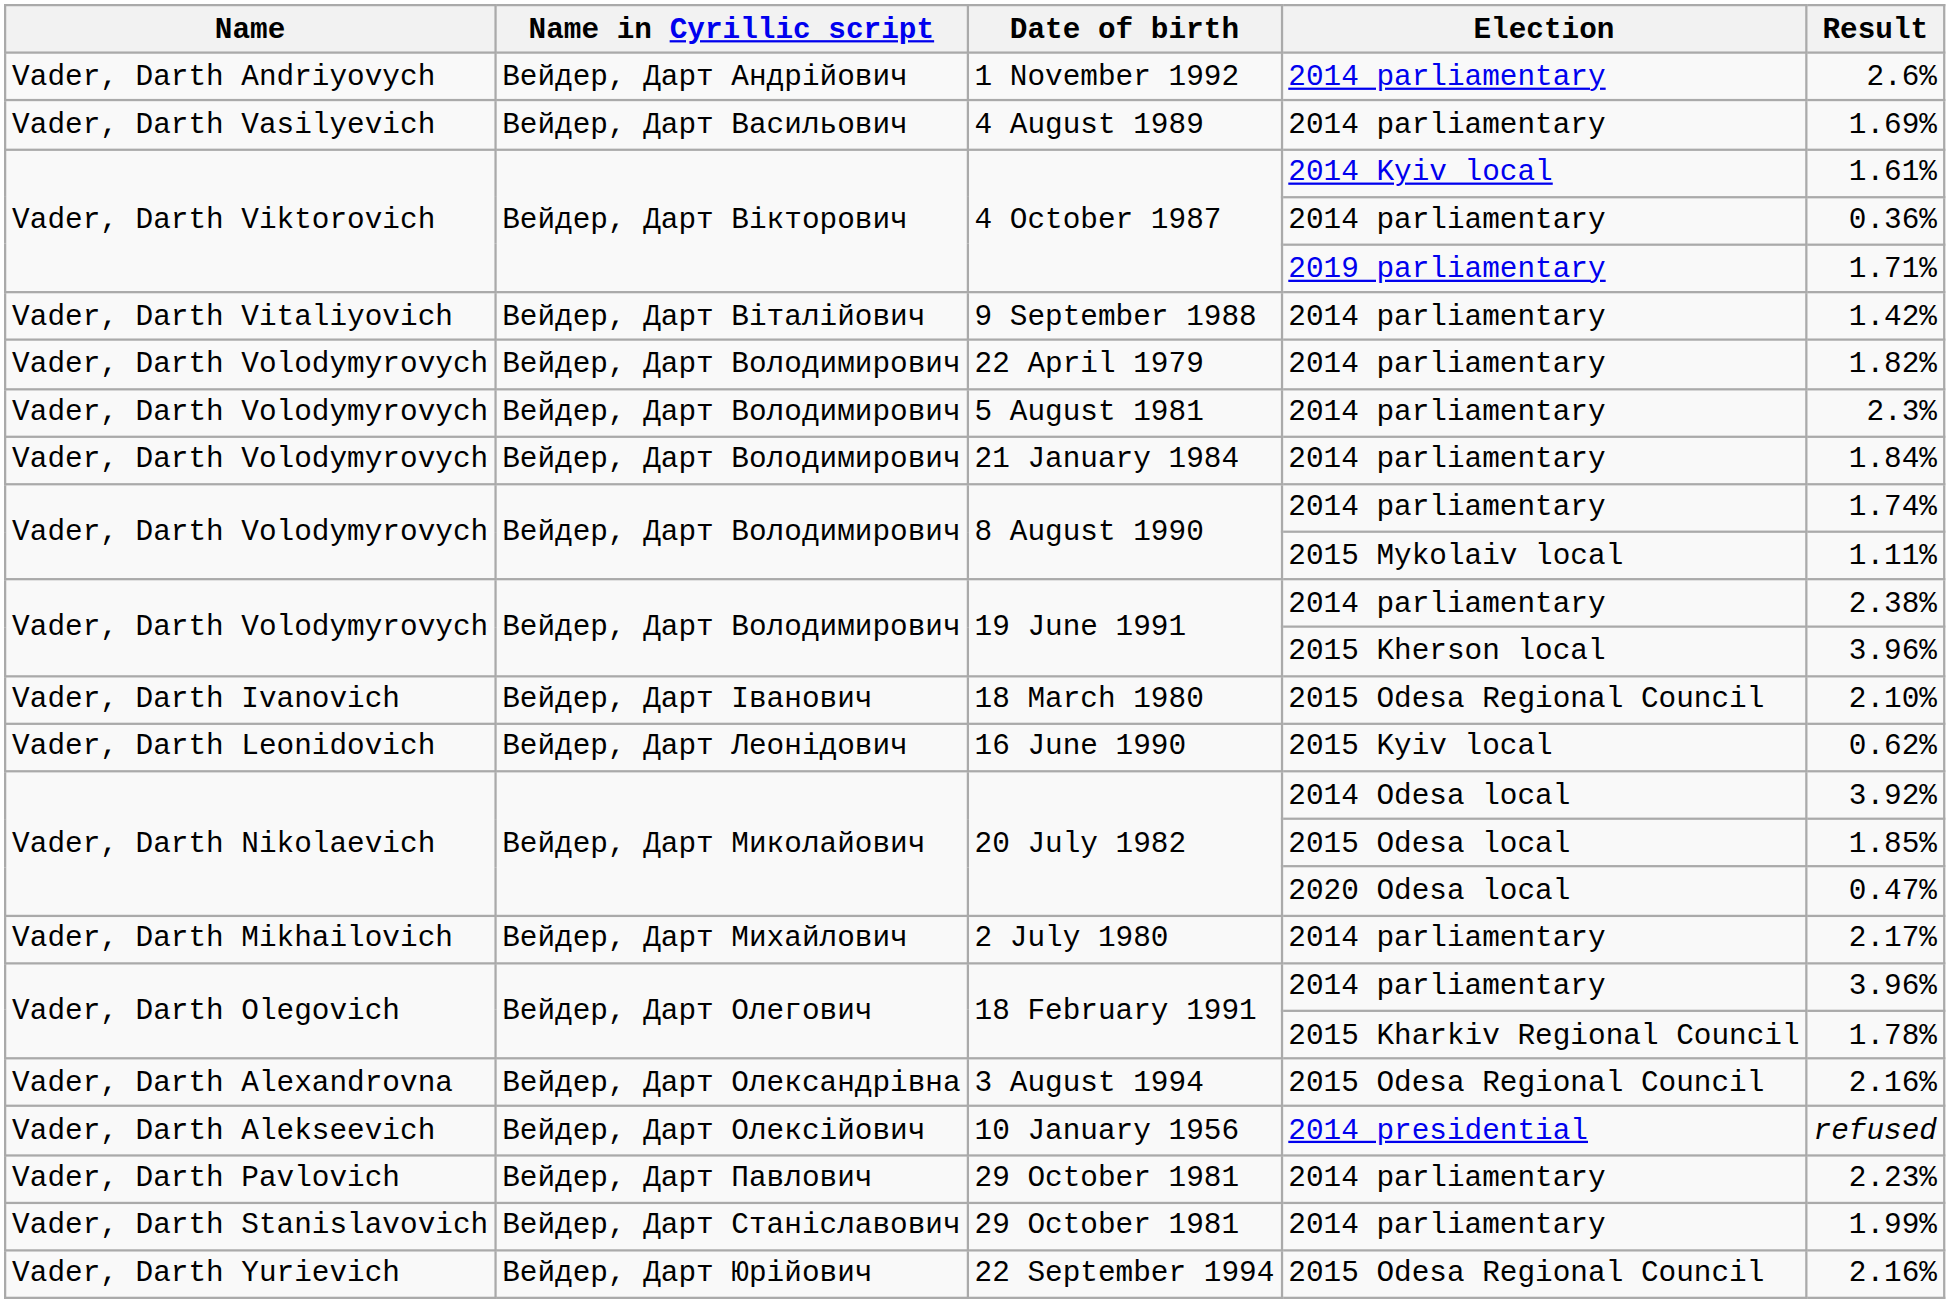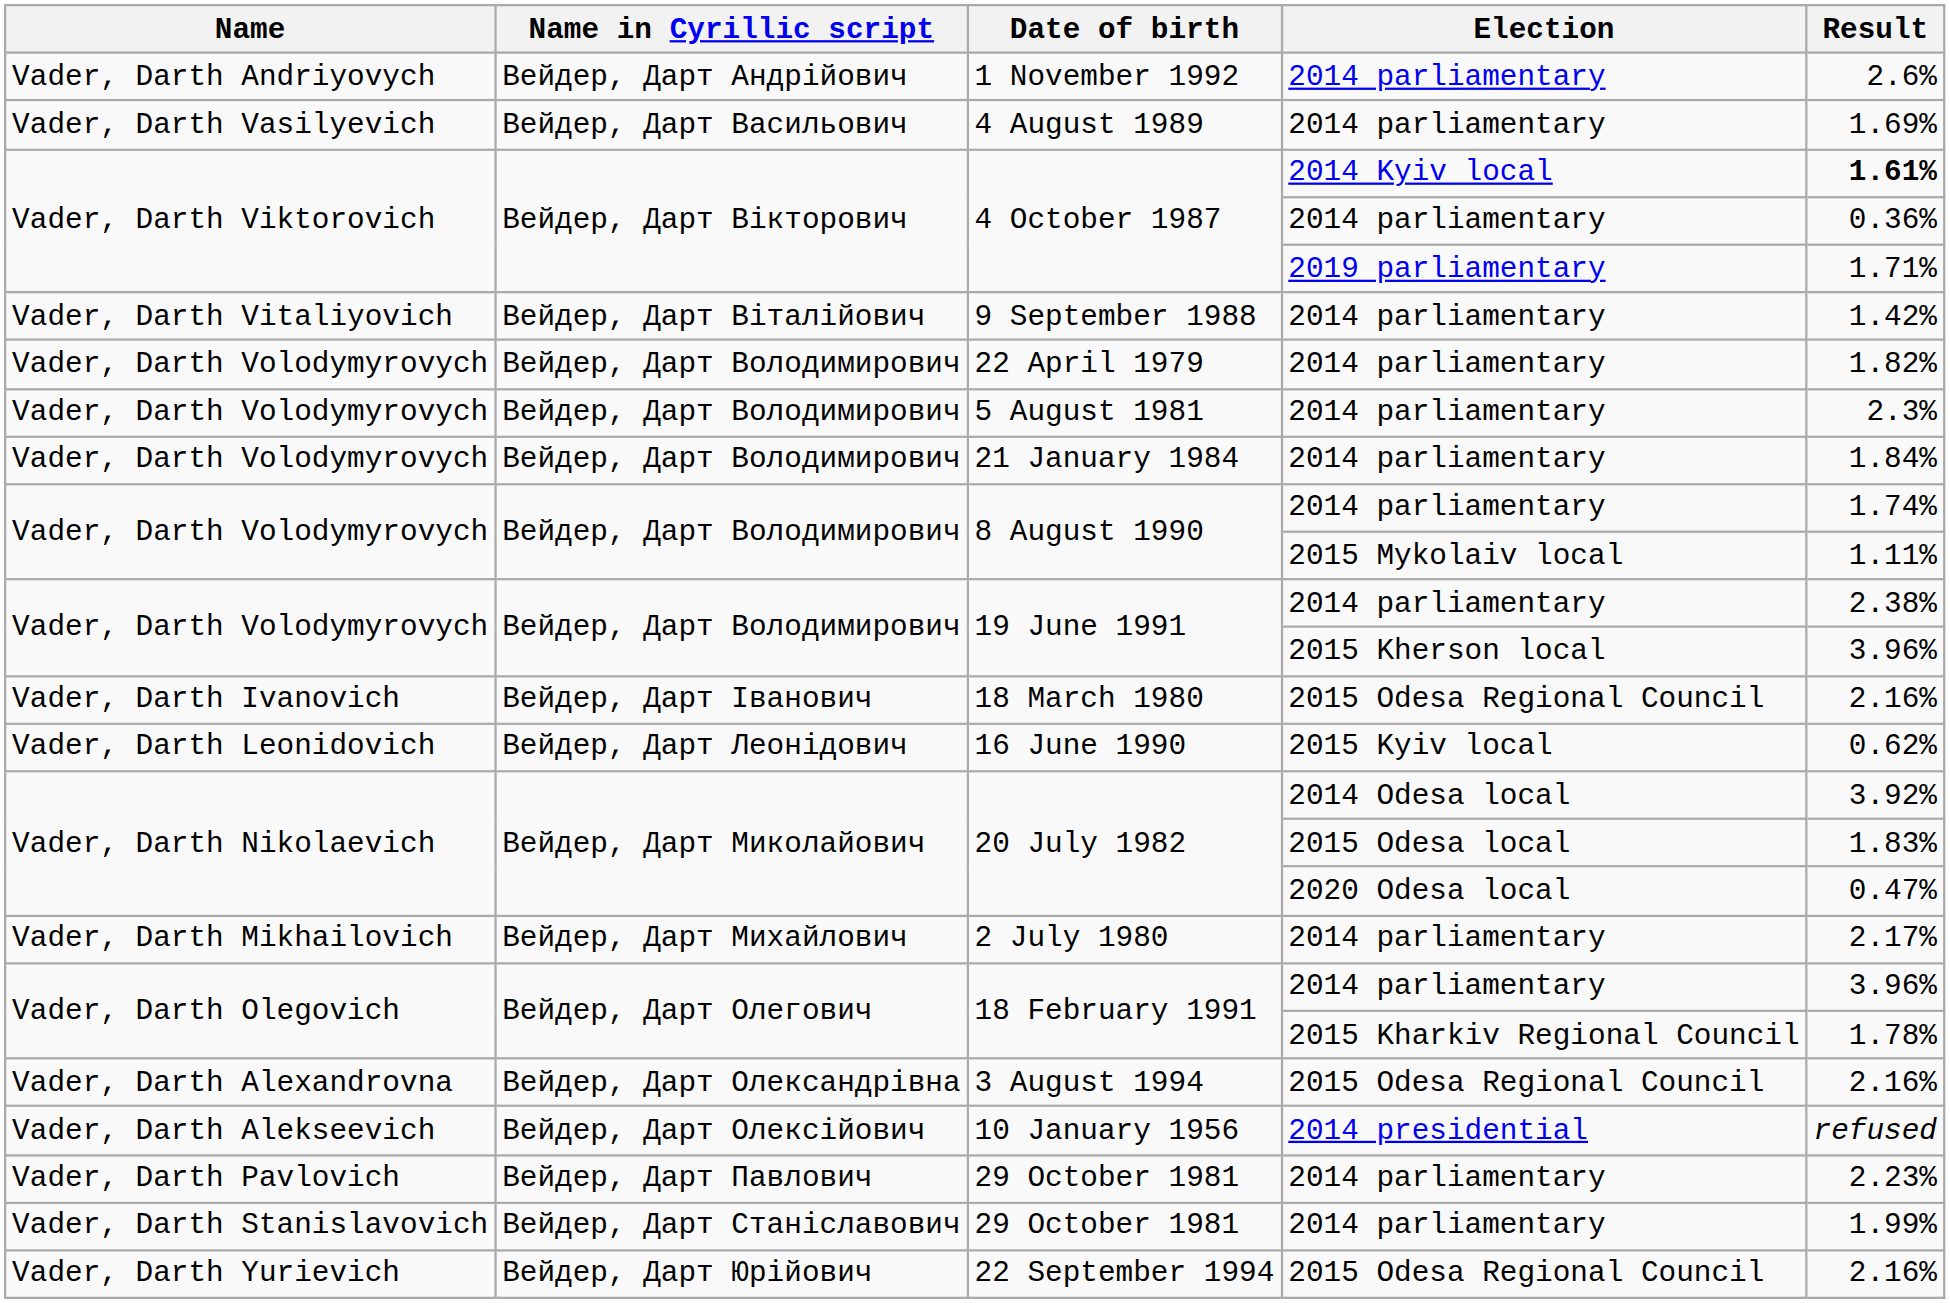4 October 1987 / 2014 Kyiv local | Result: normal -> bold
18 March 1980 | Result: 2.10% -> 2.16%
20 July 1982 / 2015 Odesa local | Result: 1.85% -> 1.83%
